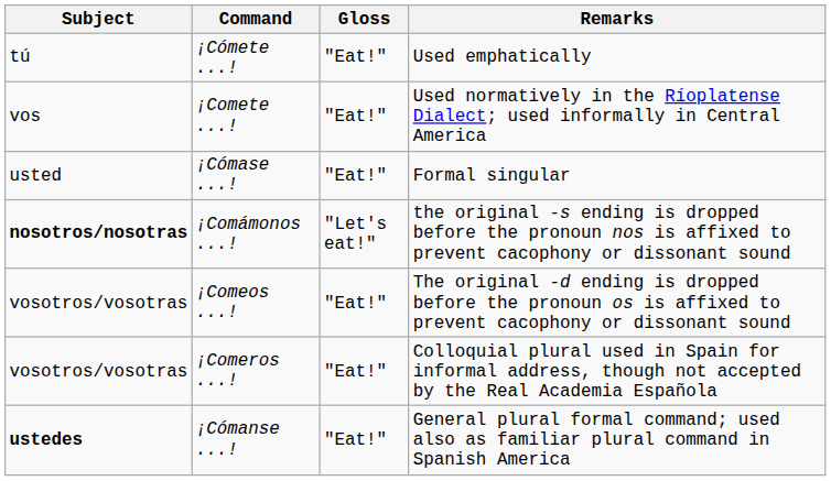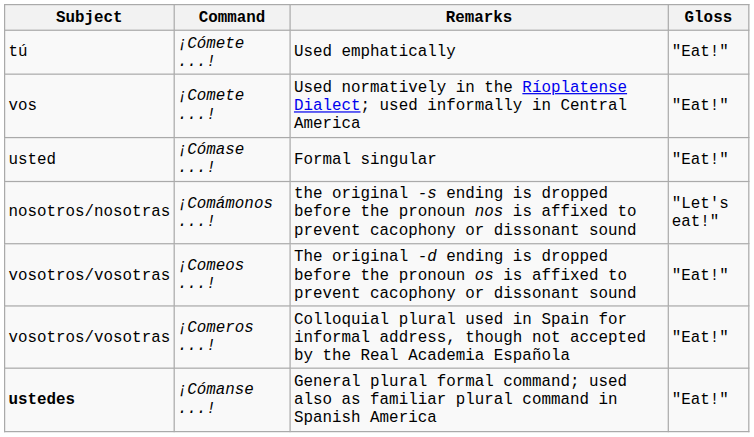columns swapped: Gloss <-> Remarks
¡Comámonos ...! | Subject: bold -> normal
